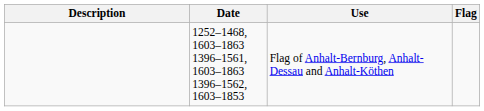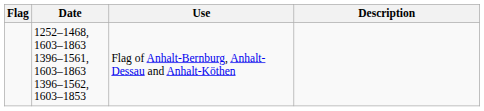columns swapped: Flag <-> Description
